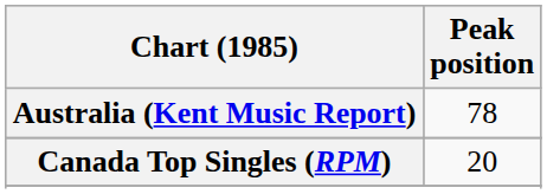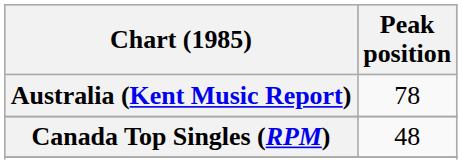Canada Top Singles (RPM) | Peak position: 20 -> 48
